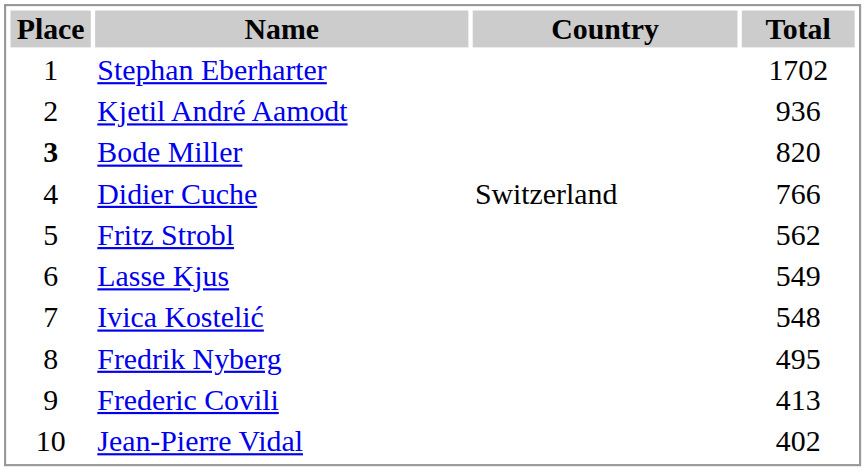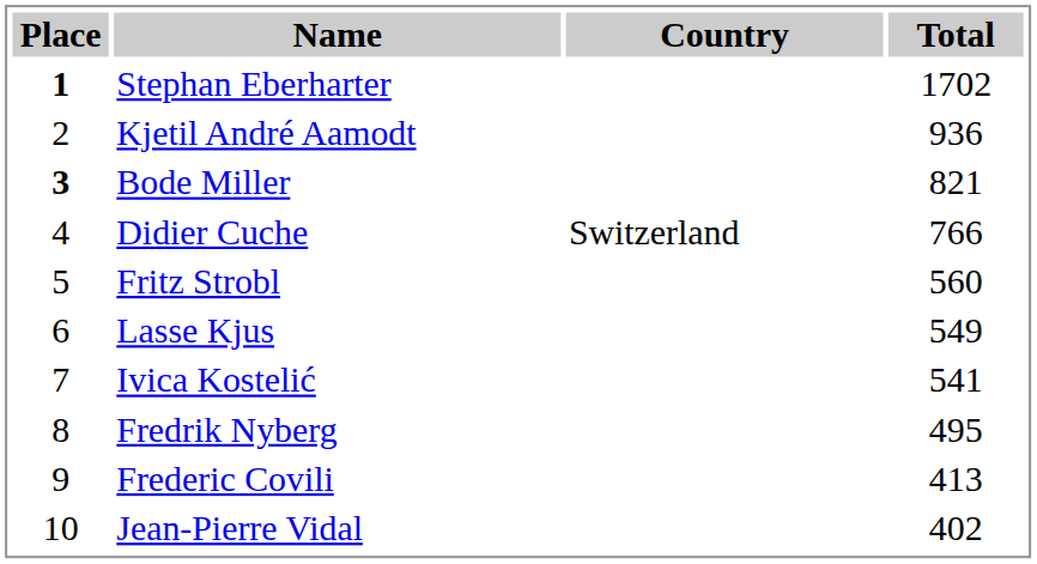Stephan Eberharter | Place: normal -> bold
Bode Miller | Total: 820 -> 821
Fritz Strobl | Total: 562 -> 560
Ivica Kostelić | Total: 548 -> 541
